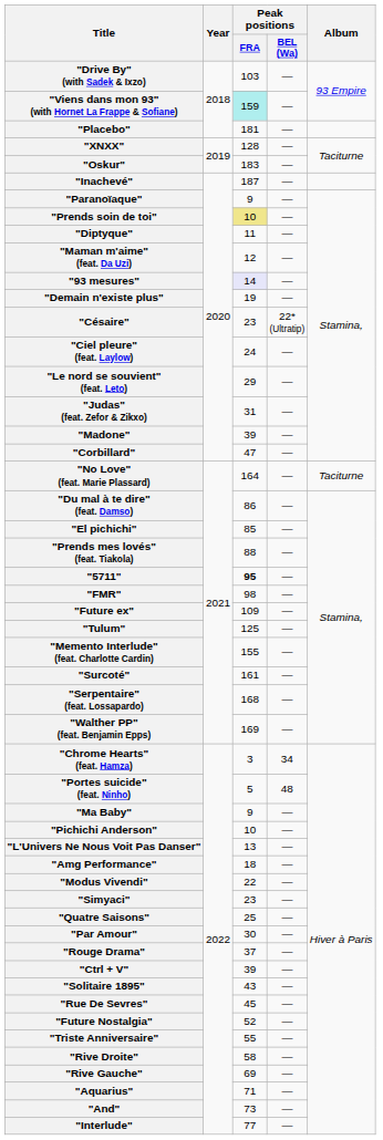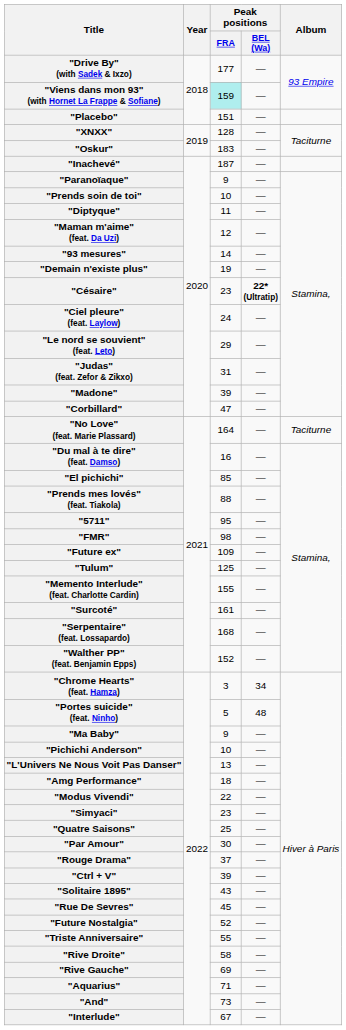"Drive By" (with Sadek & Ixzo) | Peak positions / FRA: 103 -> 177
"Placebo" | Peak positions / FRA: 181 -> 151
"Prends soin de toi" | Peak positions / FRA: khaki background -> no background
"93 mesures" | Peak positions / FRA: lavender background -> no background
"Césaire" | Peak positions / BEL (Wa): normal -> bold
"Du mal à te dire" (feat. Damso) | Peak positions / FRA: 86 -> 16
"5711" | Peak positions / FRA: bold -> normal
"Walther PP" (feat. Benjamin Epps) | Peak positions / FRA: 169 -> 152
"Interlude" | Peak positions / FRA: 77 -> 67
